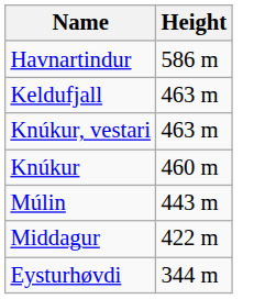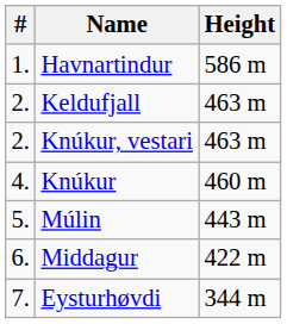+ column: # | 1. | 2. | 2. | 4. | 5. | 6. | 7.
